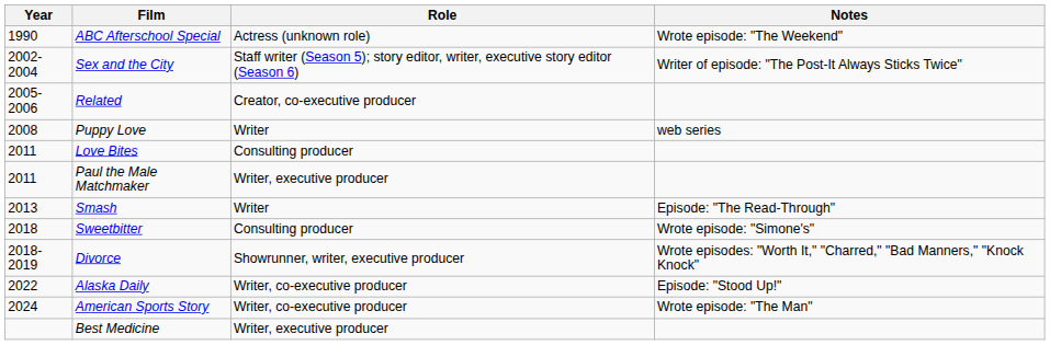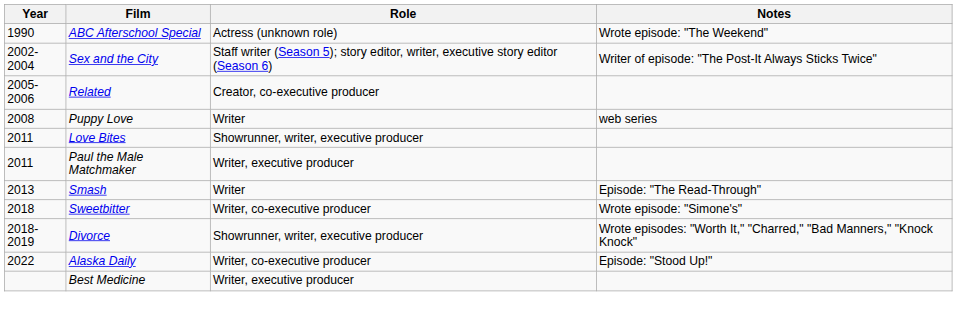Love Bites | Role: Consulting producer -> Showrunner, writer, executive producer
Sweetbitter | Role: Consulting producer -> Writer, co-executive producer
- row: 2024 | American Sports Story | Writer, co-executive producer | Wrote episode: "The Man"
